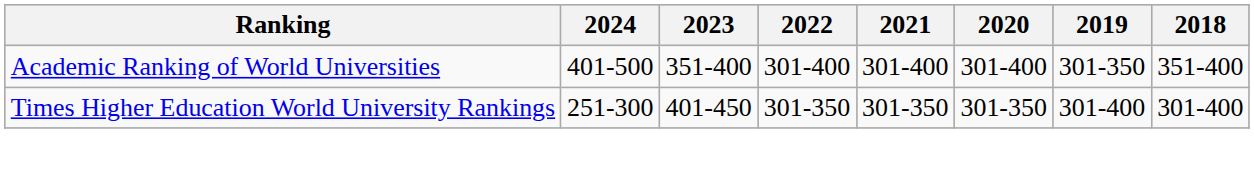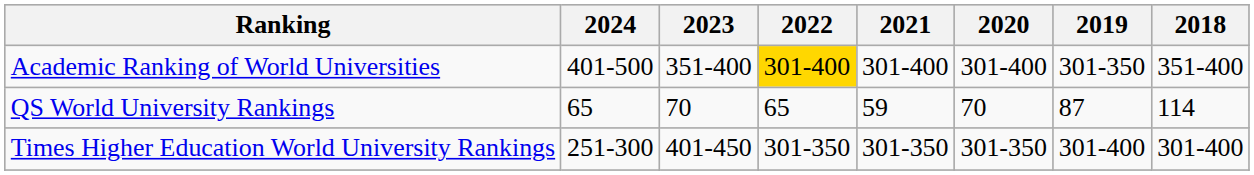Academic Ranking of World Universities | 2022: no background -> gold background
+ row: QS World University Rankings | 65 | 70 | 65 | 59 | 70 | 87 | 114
